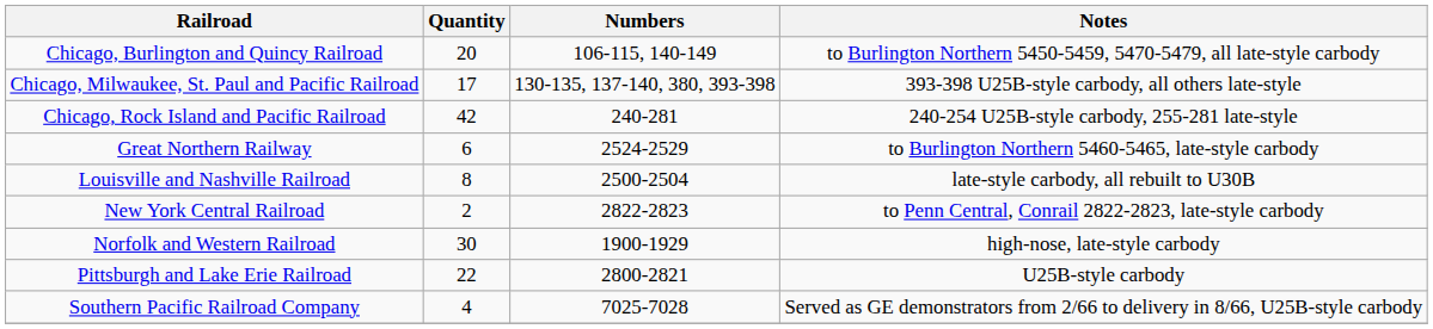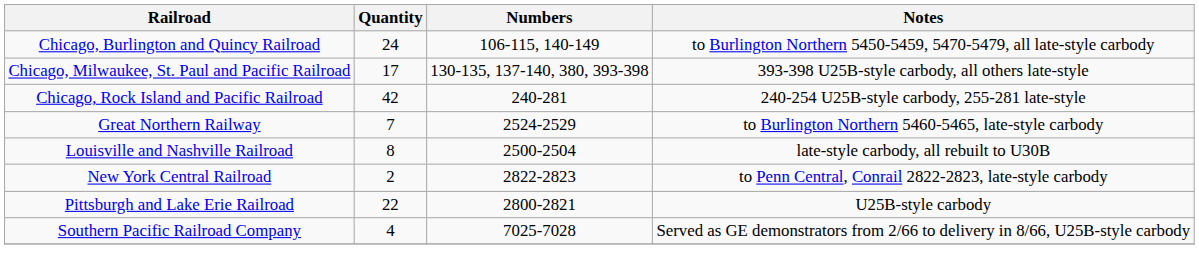Chicago, Burlington and Quincy Railroad | Quantity: 20 -> 24
Great Northern Railway | Quantity: 6 -> 7
- row: Norfolk and Western Railroad | 30 | 1900-1929 | high-nose, late-style carbody
